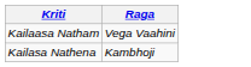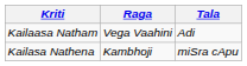+ column: Tala | Adi | miSra cApu
